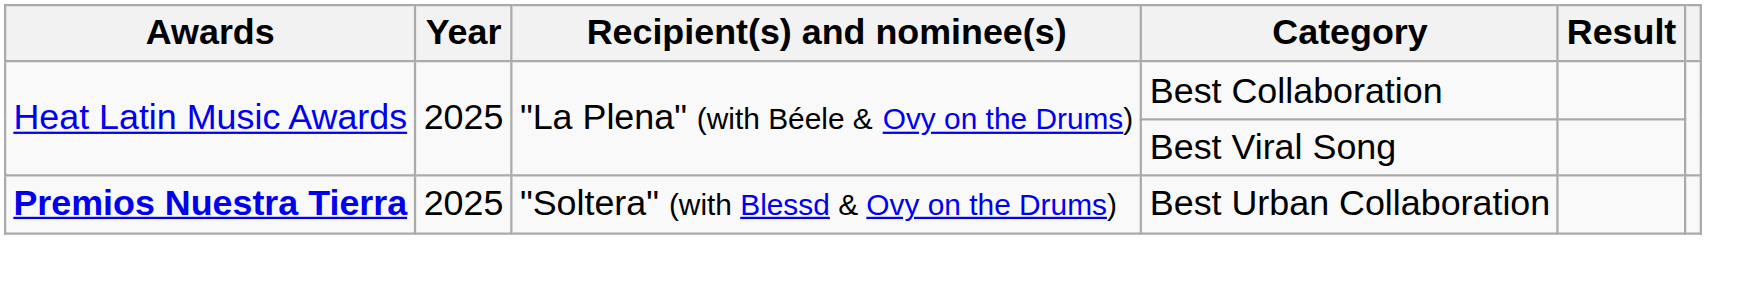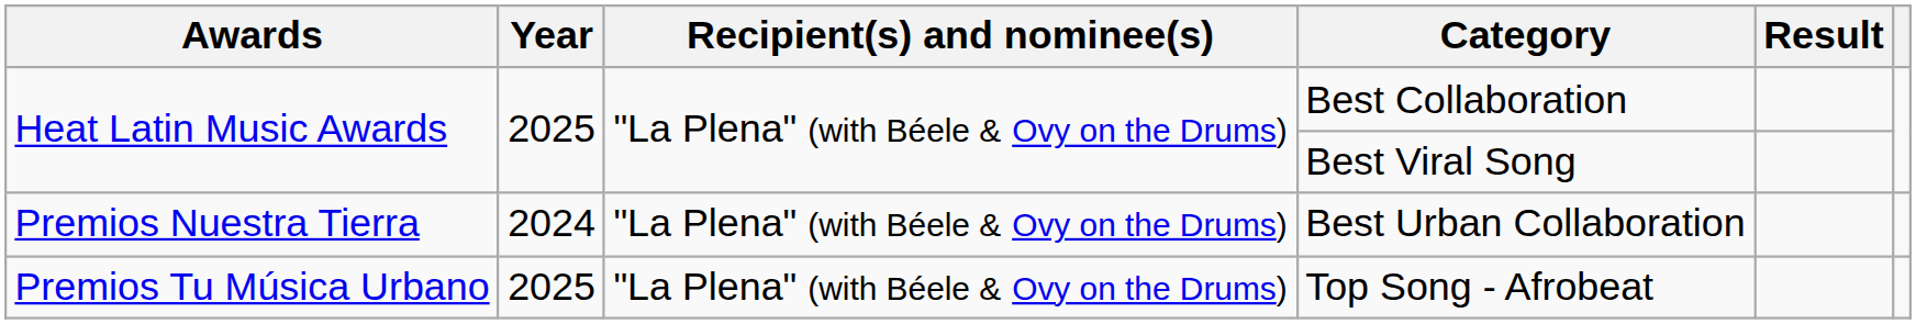Best Urban Collaboration | Awards: bold -> normal
Best Urban Collaboration | Year: 2025 -> 2024
Best Urban Collaboration | Recipient(s) and nominee(s): "Soltera" (with Blessd & Ovy on the Drums) -> "La Plena" (with Béele & Ovy on the Drums)
+ row: Premios Tu Música Urbano | 2025 | "La Plena" (with Béele & Ovy on the Drums) | Top Song - Afrobeat
